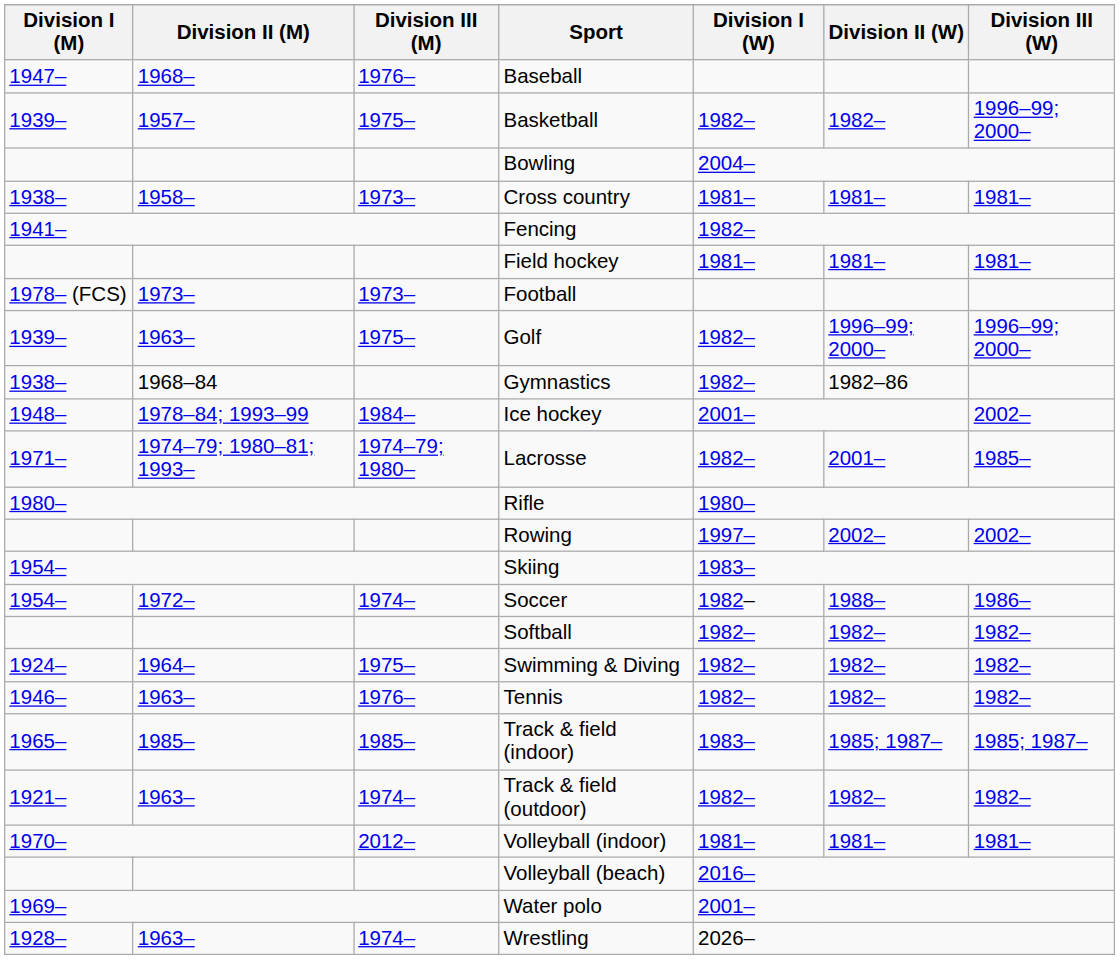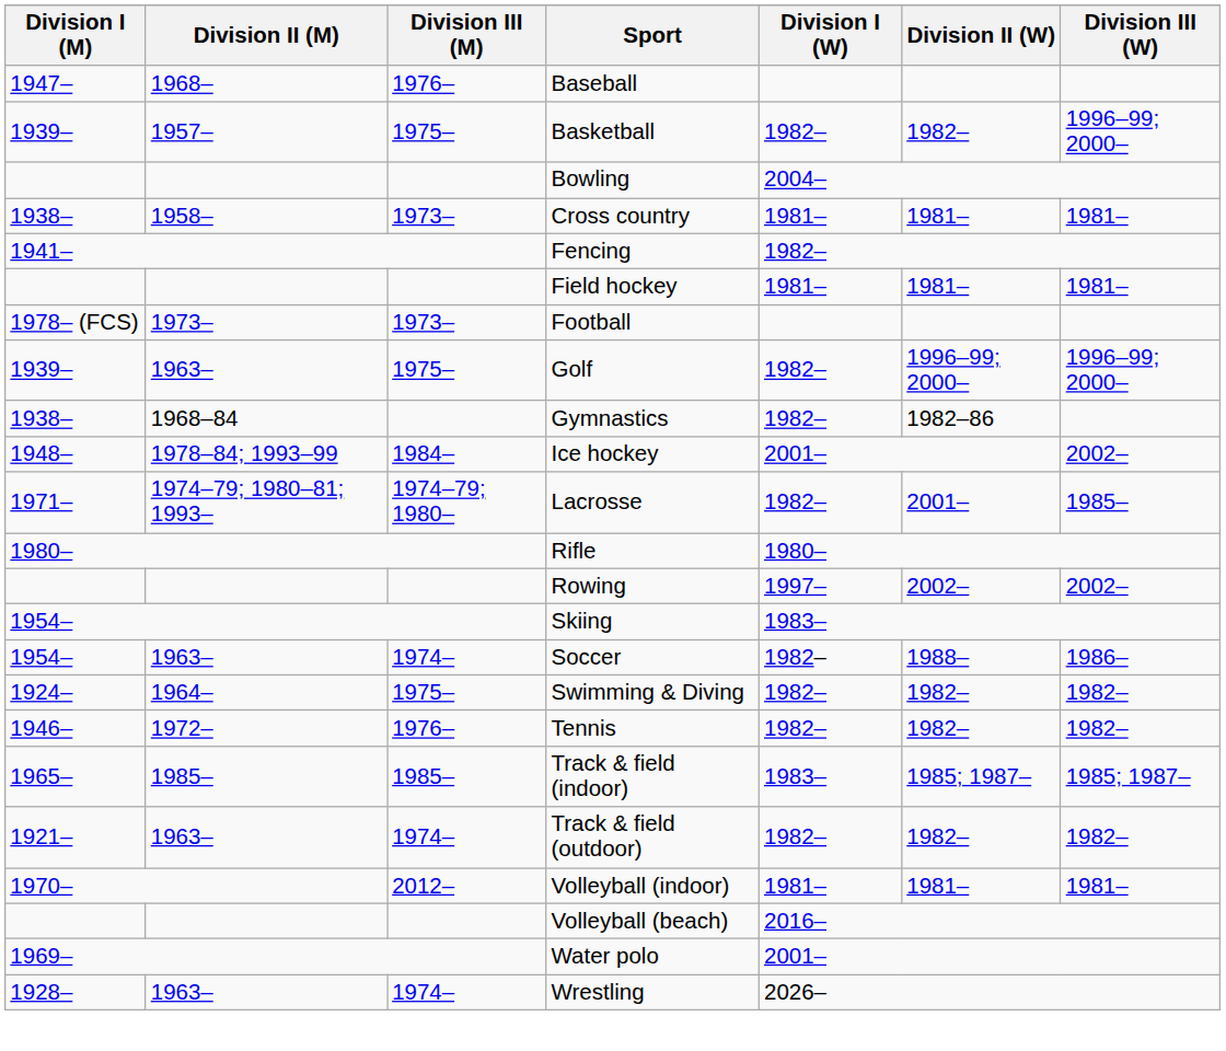Soccer | Division II (M): 1972– -> 1963–
- row: Softball | 1982– | 1982– | 1982–
Tennis | Division II (M): 1963– -> 1972–
